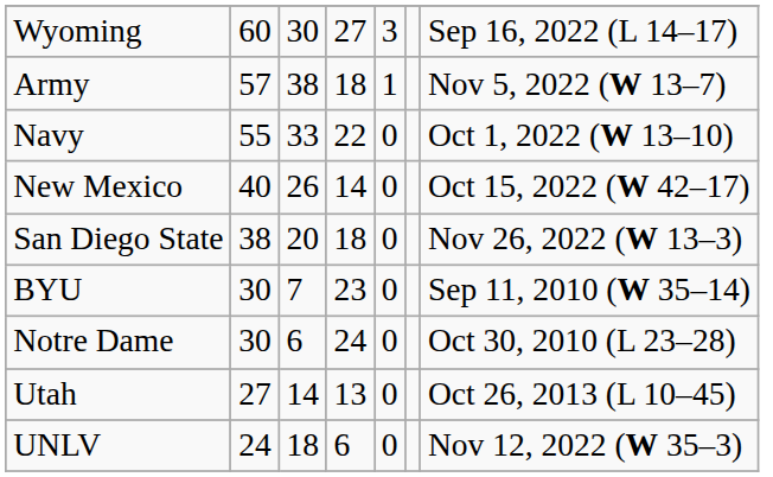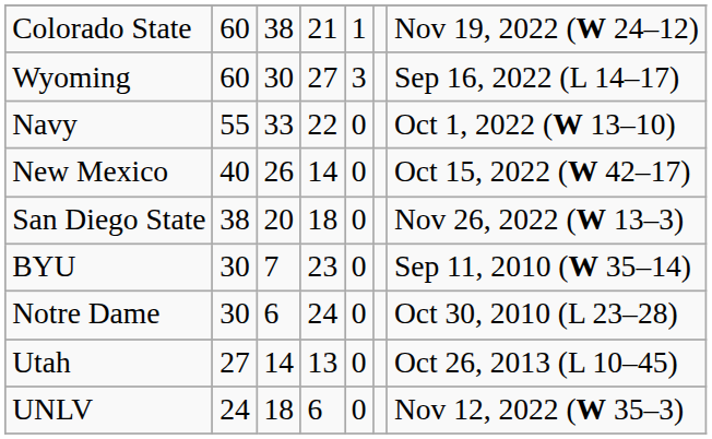+ row: Colorado State | 60 | 38 | 21 | 1 | Nov 19, 2022 (W 24–12)
- row: Army | 57 | 38 | 18 | 1 | Nov 5, 2022 (W 13–7)
